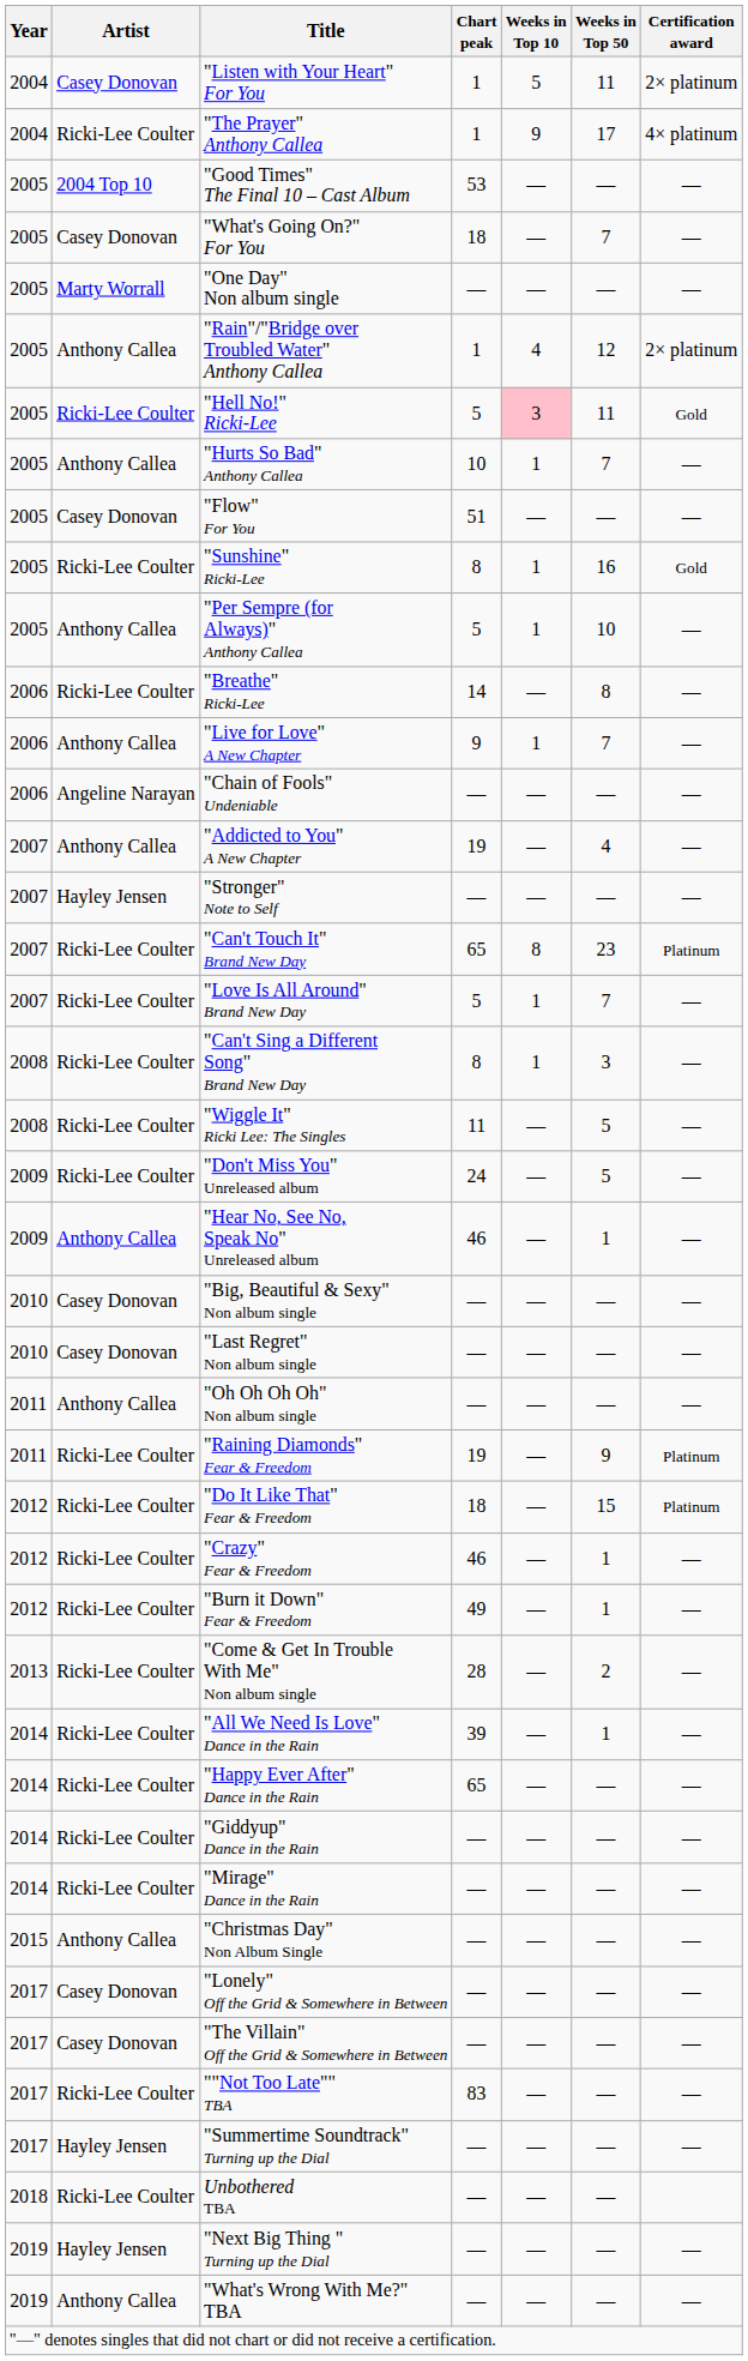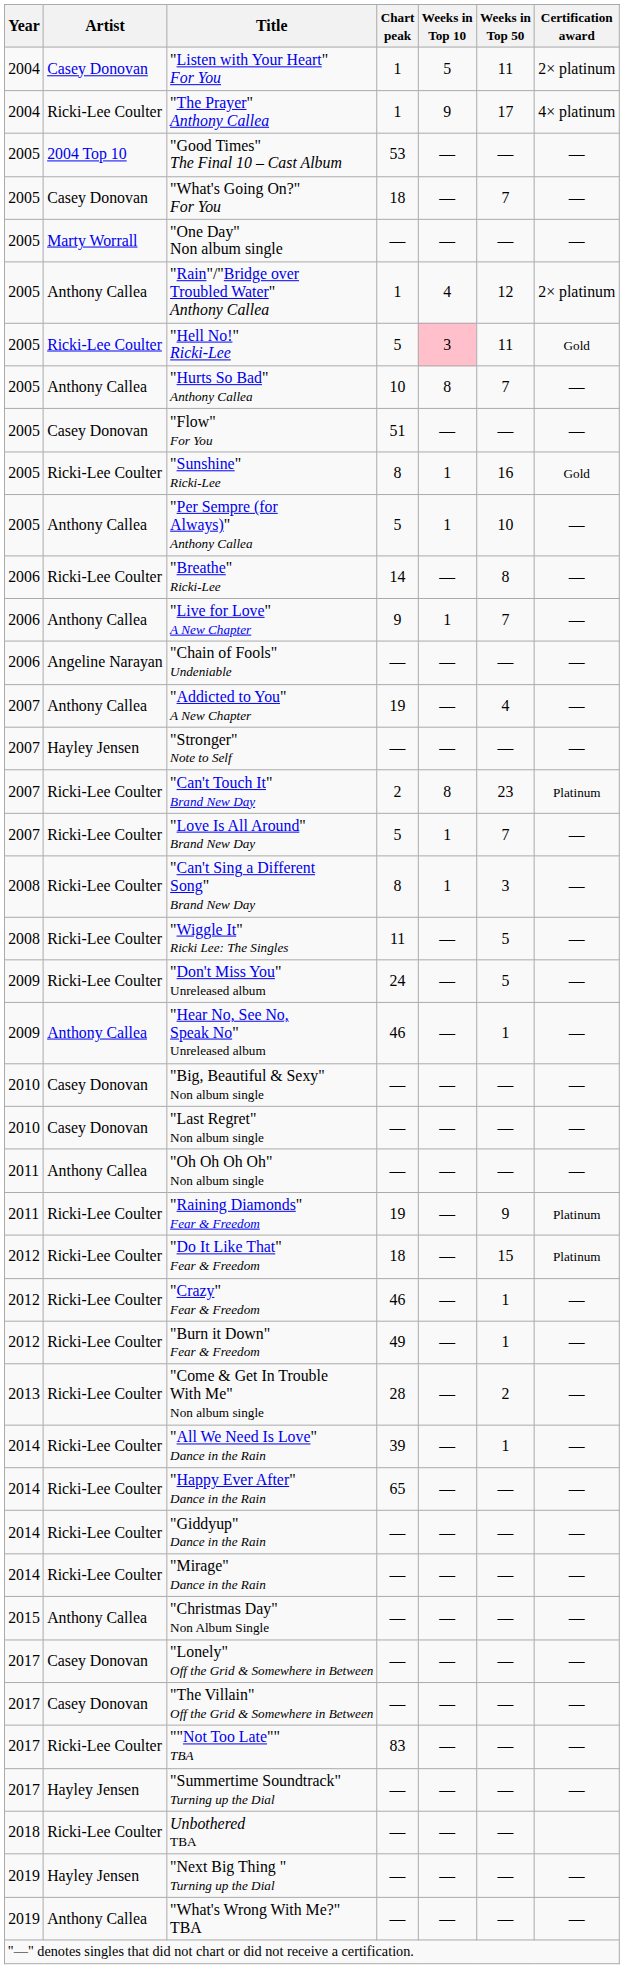"Hurts So Bad" Anthony Callea | Weeks in Top 10: 1 -> 8
"Can't Touch It" Brand New Day | Chart peak: 65 -> 2
